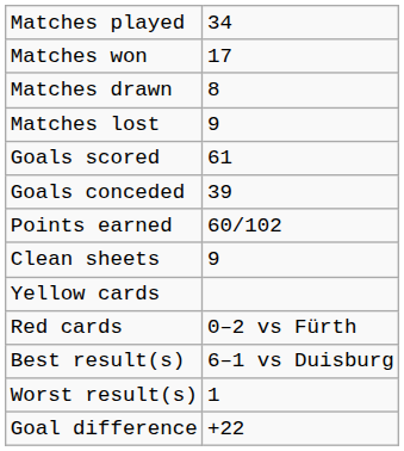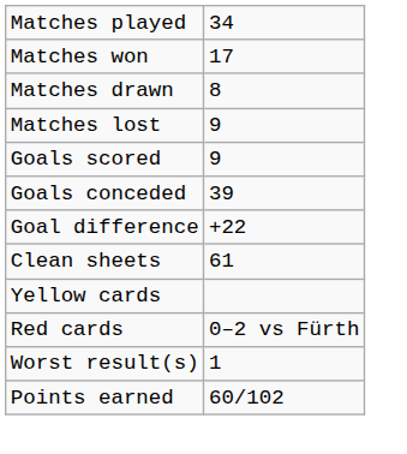Goals scored | column 2: 61 -> 9
rows swapped: Goal difference <-> Points earned
Clean sheets | column 2: 9 -> 61
- row: Best result(s) | 6–1 vs Duisburg
